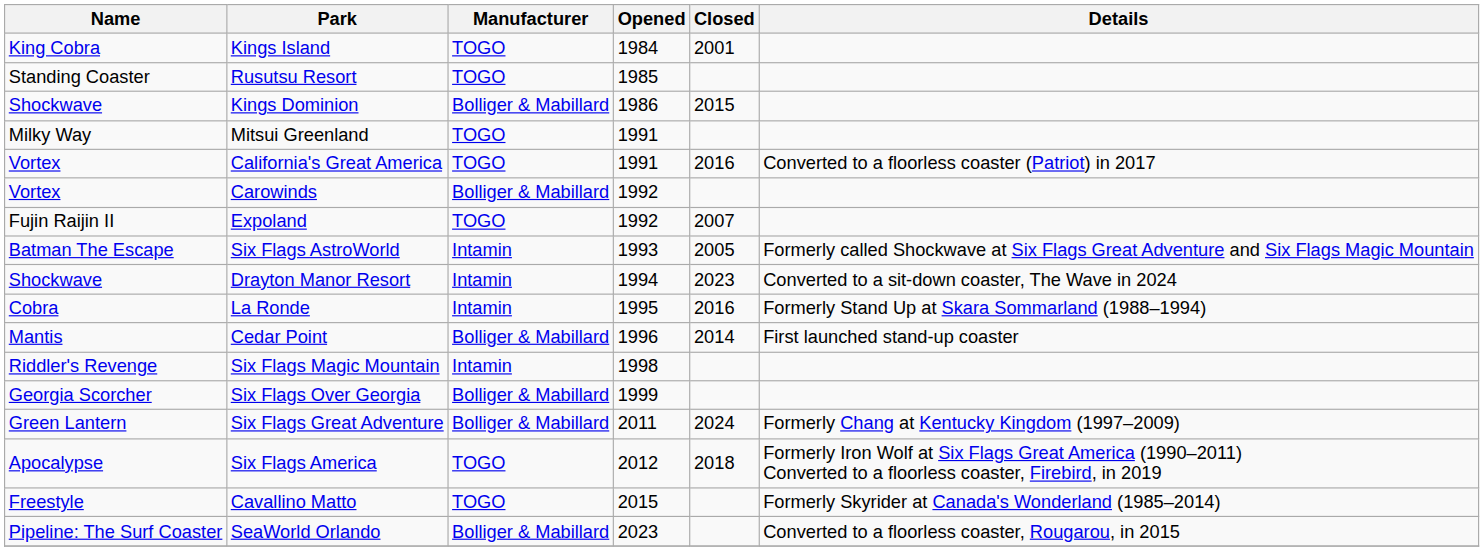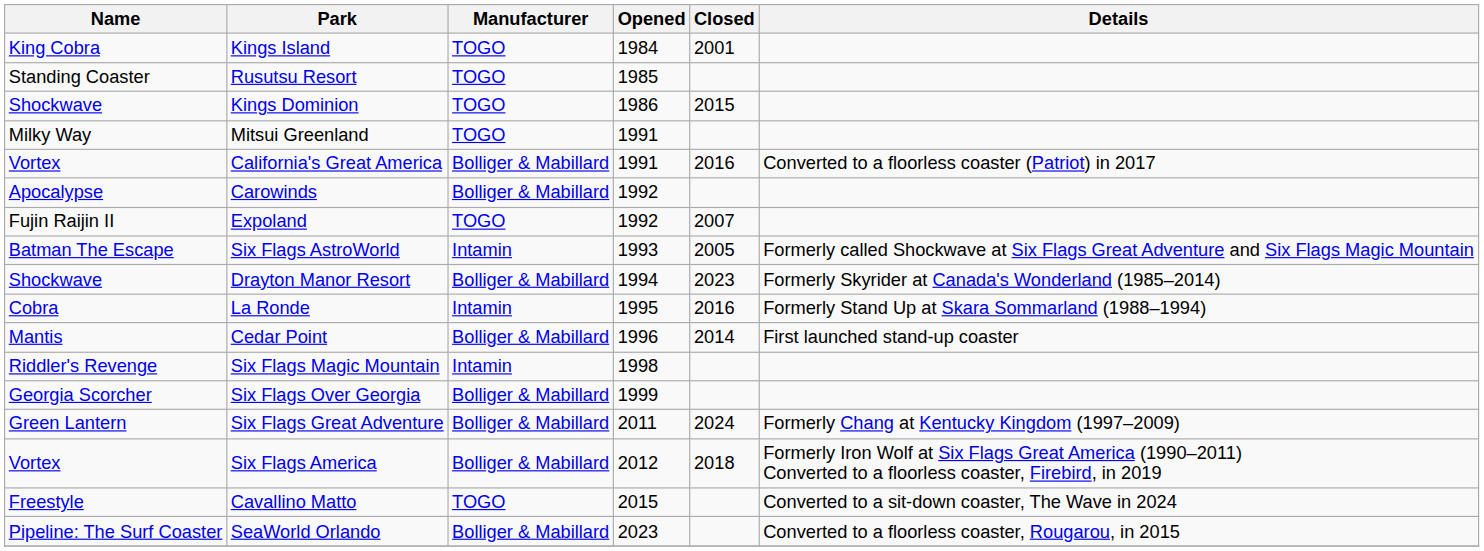Kings Dominion | Manufacturer: Bolliger & Mabillard -> TOGO
California's Great America | Manufacturer: TOGO -> Bolliger & Mabillard
Carowinds | Name: Vortex -> Apocalypse
Drayton Manor Resort | Manufacturer: Intamin -> Bolliger & Mabillard
Drayton Manor Resort | Details: Converted to a sit-down coaster, The Wave in 2024 -> Formerly Skyrider at Canada's Wonderland (1985–2014)
Six Flags America | Name: Apocalypse -> Vortex
Six Flags America | Manufacturer: TOGO -> Bolliger & Mabillard
Cavallino Matto | Details: Formerly Skyrider at Canada's Wonderland (1985–2014) -> Converted to a sit-down coaster, The Wave in 2024
